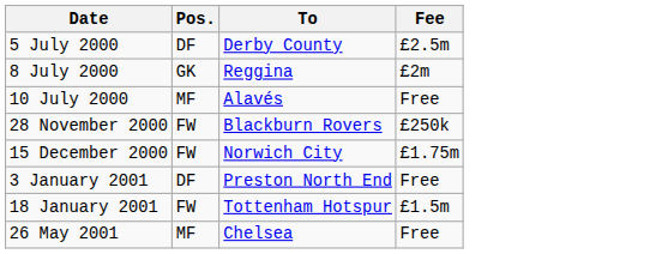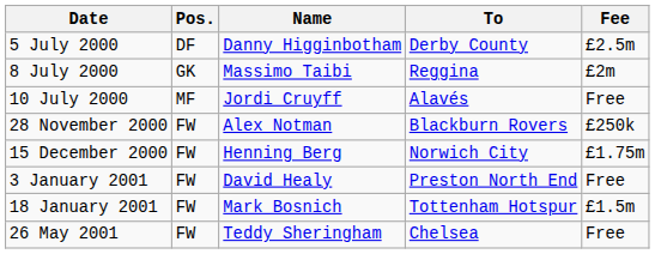+ column: Name | Danny Higginbotham | Massimo Taibi | Jordi Cruyff | Alex Notman | Henning Berg | David Healy | Mark Bosnich | Teddy Sheringham
3 January 2001 | Pos.: DF -> FW
26 May 2001 | Pos.: MF -> FW
